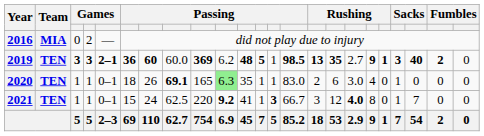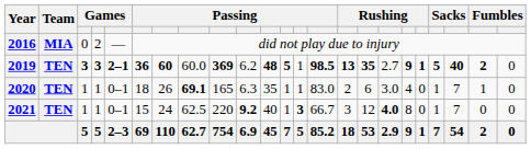2019 | column 20: 3 -> 5
2020 | column 10: lightgreen background -> no background
2020 | column 21: 0 -> 7
2020 | column 22: 0 -> 1
2021 | column 11: 41 -> 40
